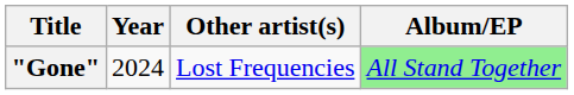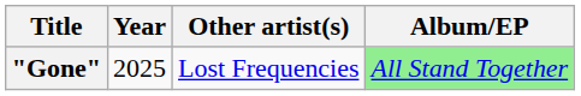"Gone" | Year: 2024 -> 2025
